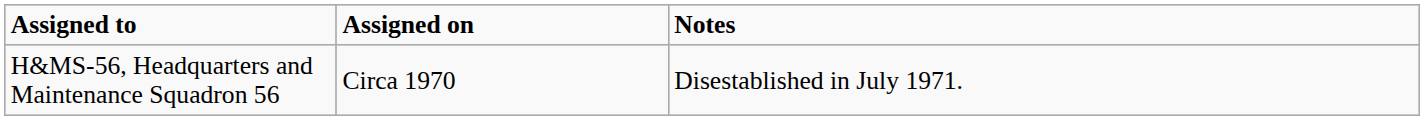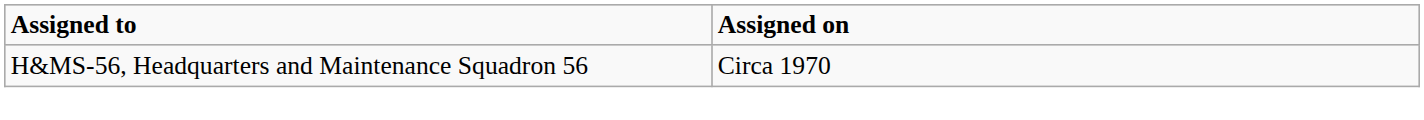- column: Notes | Disestablished in July 1971.
